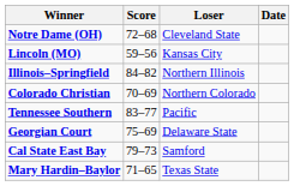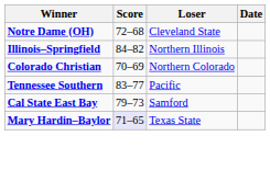- row: Lincoln (MO) | 59–56 | Kansas City
- row: Georgian Court | 75–69 | Delaware State
Mary Hardin–Baylor | Score: no background -> lavender background
